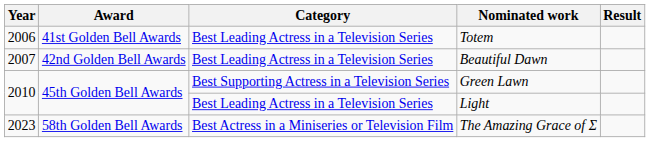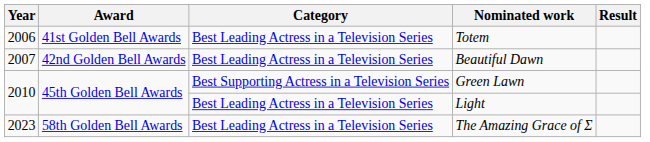The Amazing Grace of Σ | Category: Best Actress in a Miniseries or Television Film -> Best Leading Actress in a Television Series
